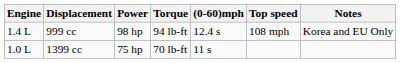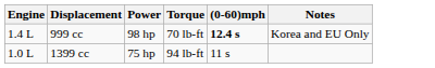- column: Top speed | 108 mph
999 cc | Torque: 94 lb-ft -> 70 lb-ft
999 cc | (0-60)mph: normal -> bold
1399 cc | Torque: 70 lb-ft -> 94 lb-ft
